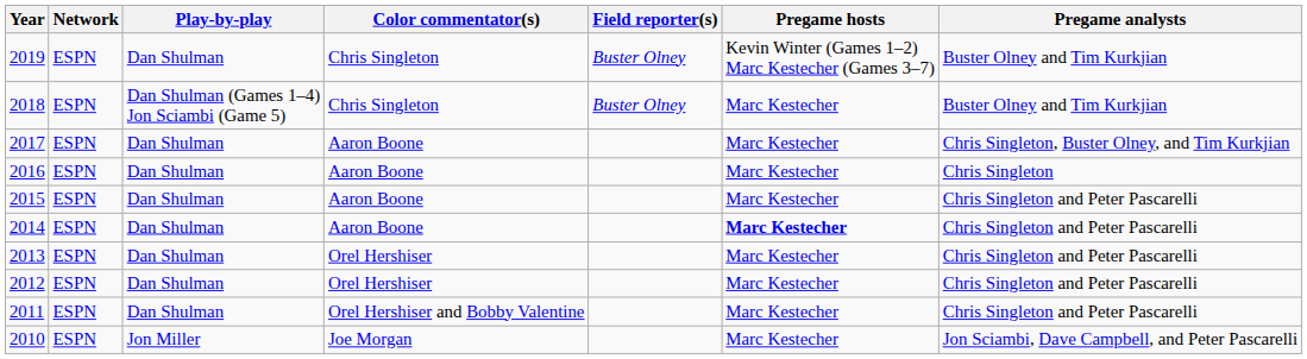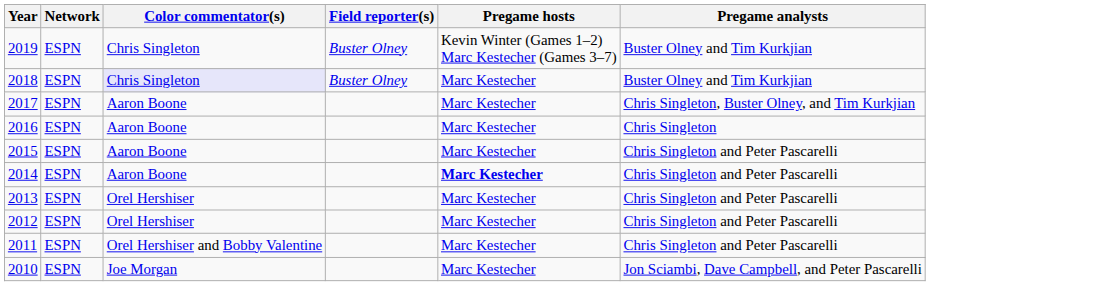- column: Play-by-play | Dan Shulman | Dan Shulman (Games 1–4) Jon Sciambi (Game 5) | Dan Shulman | Dan Shulman | Dan Shulman | Dan Shulman | Dan Shulman | Dan Shulman | Dan Shulman | Jon Miller
2018 | Color commentator(s): no background -> lavender background
